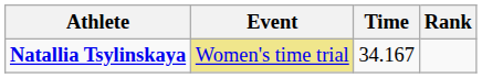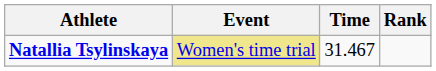Natallia Tsylinskaya | Time: 34.167 -> 31.467
